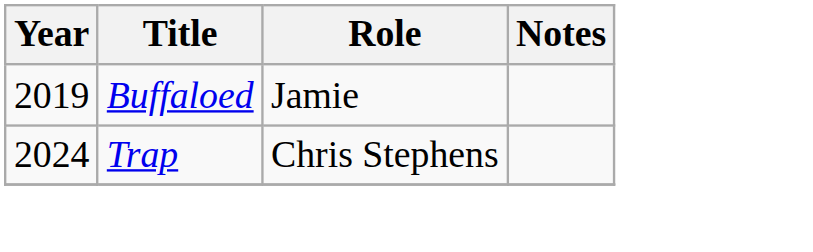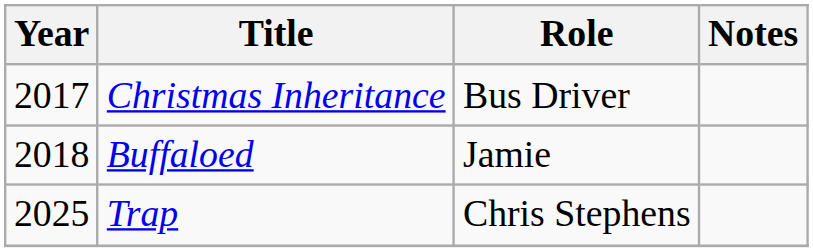+ row: 2017 | Christmas Inheritance | Bus Driver
Buffaloed | Year: 2019 -> 2018
Trap | Year: 2024 -> 2025
